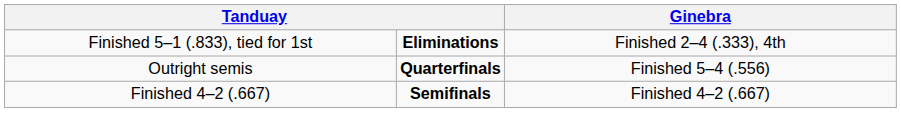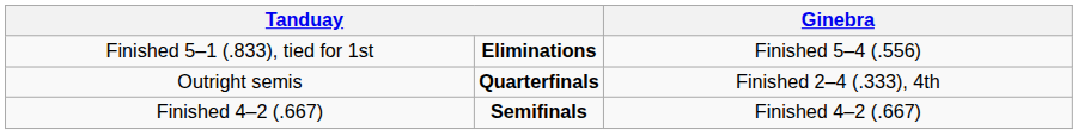Finished 5–1 (.833), tied for 1st | column 4: Finished 2–4 (.333), 4th -> Finished 5–4 (.556)
Outright semis | column 4: Finished 5–4 (.556) -> Finished 2–4 (.333), 4th
